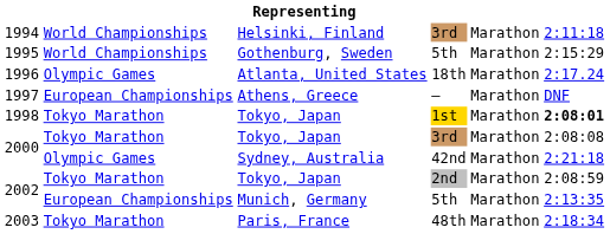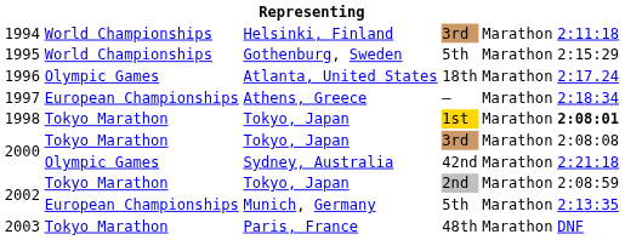1997 | column 6: DNF -> 2:18:34
2003 | column 6: 2:18:34 -> DNF
